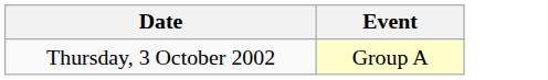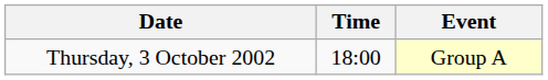+ column: Time | 18:00
